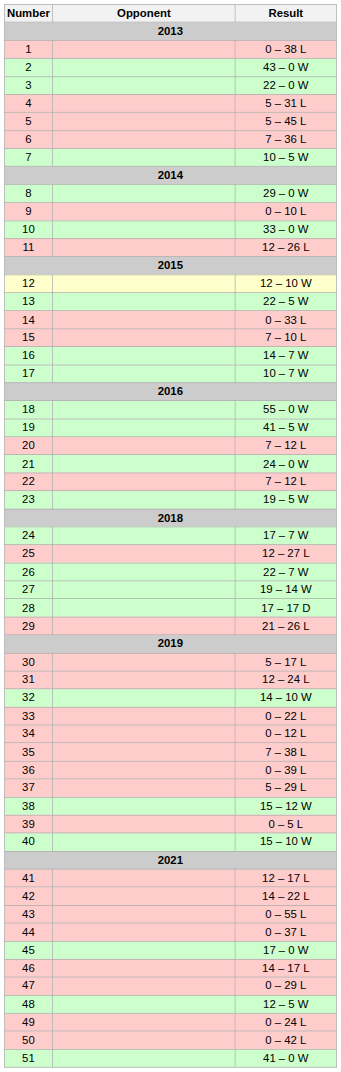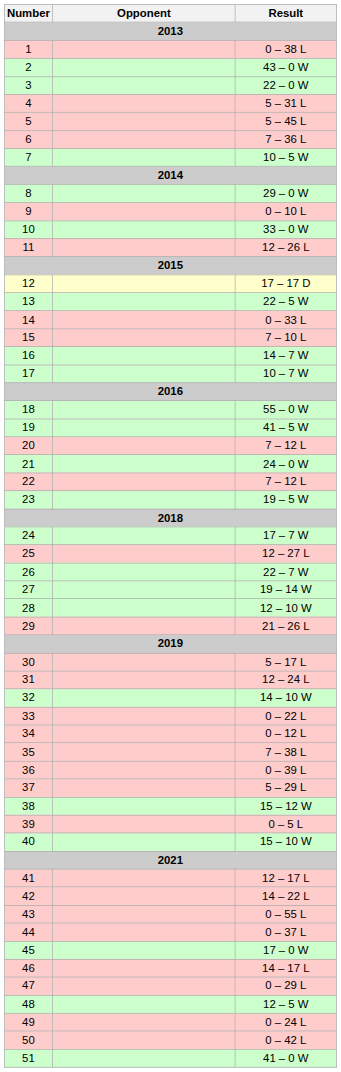12 | Result: 12 – 10 W -> 17 – 17 D
28 | Result: 17 – 17 D -> 12 – 10 W
